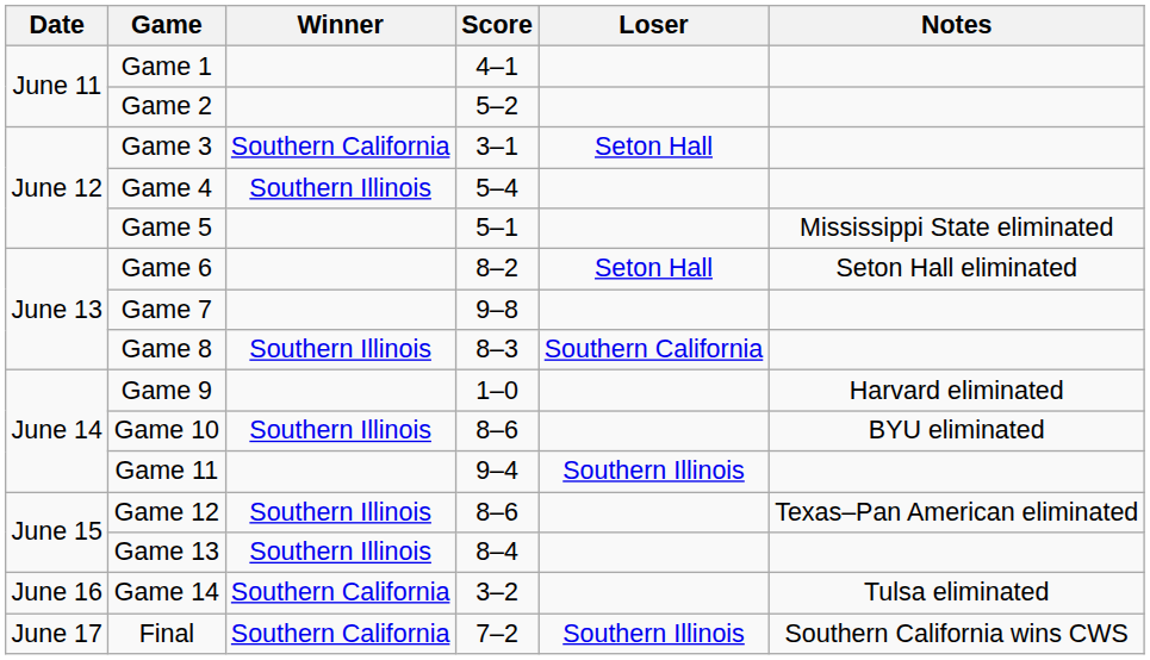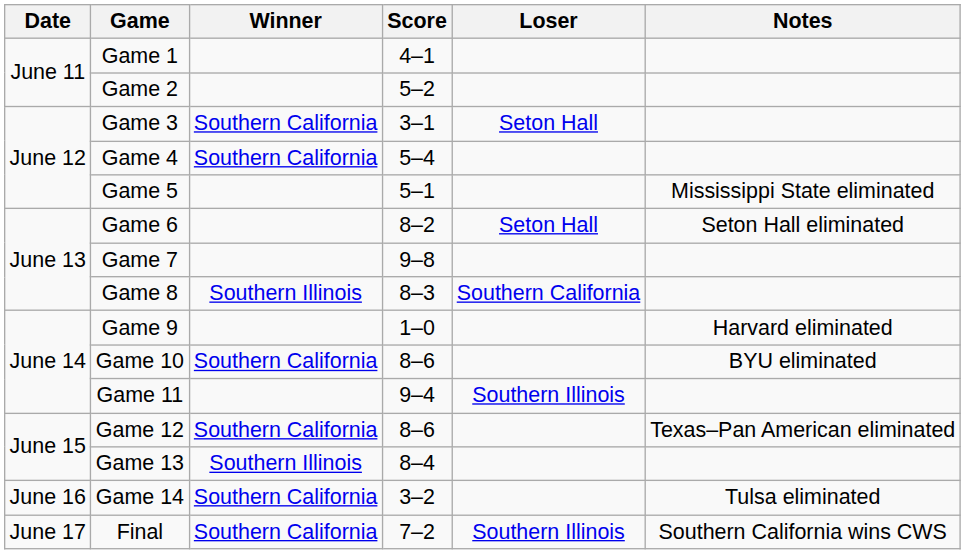Game 4 | Winner: Southern Illinois -> Southern California
Game 10 | Winner: Southern Illinois -> Southern California
Game 12 | Winner: Southern Illinois -> Southern California
